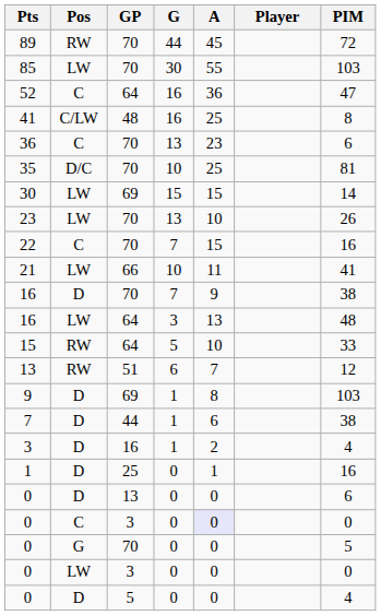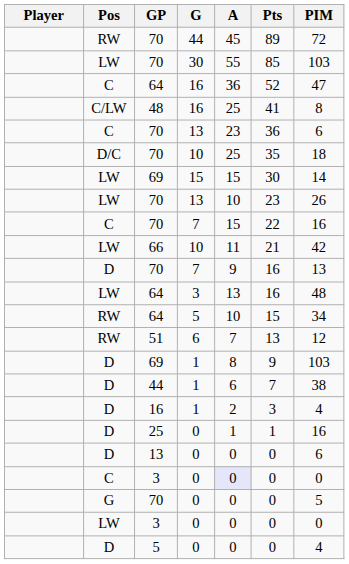columns swapped: Player <-> Pts
D/C / 70 | PIM: 81 -> 18
66 | PIM: 41 -> 42
D / 70 | PIM: 38 -> 13
RW / 64 | PIM: 33 -> 34
